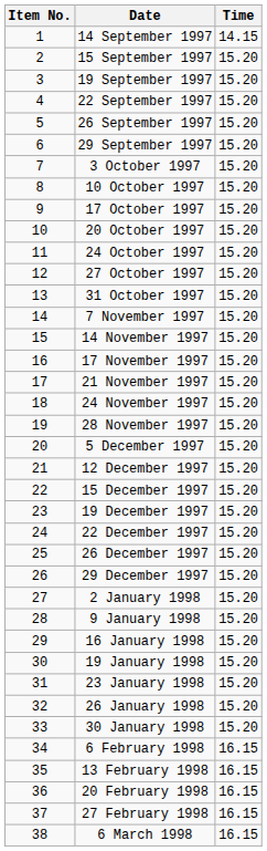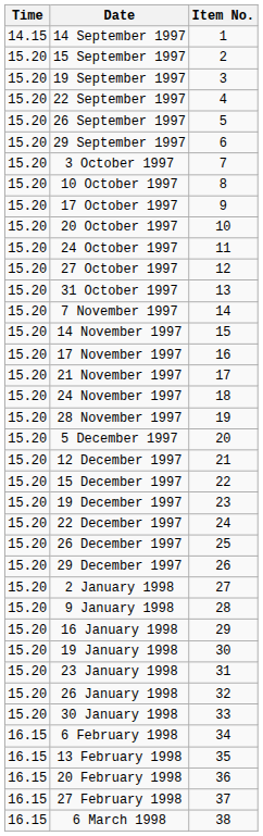columns swapped: Item No. <-> Time
